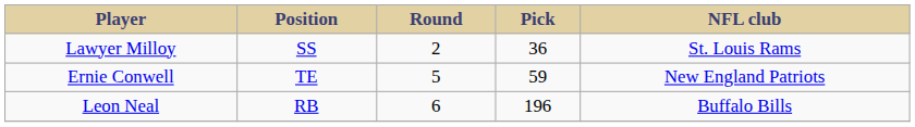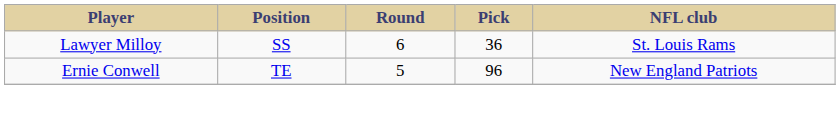Lawyer Milloy | Round: 2 -> 6
Ernie Conwell | Pick: 59 -> 96
- row: Leon Neal | RB | 6 | 196 | Buffalo Bills
